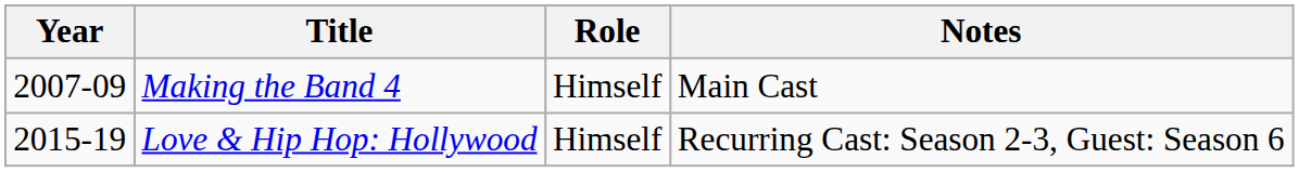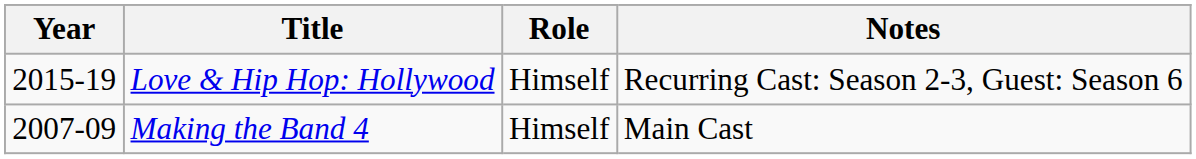rows swapped: Making the Band 4 <-> Love & Hip Hop: Hollywood
